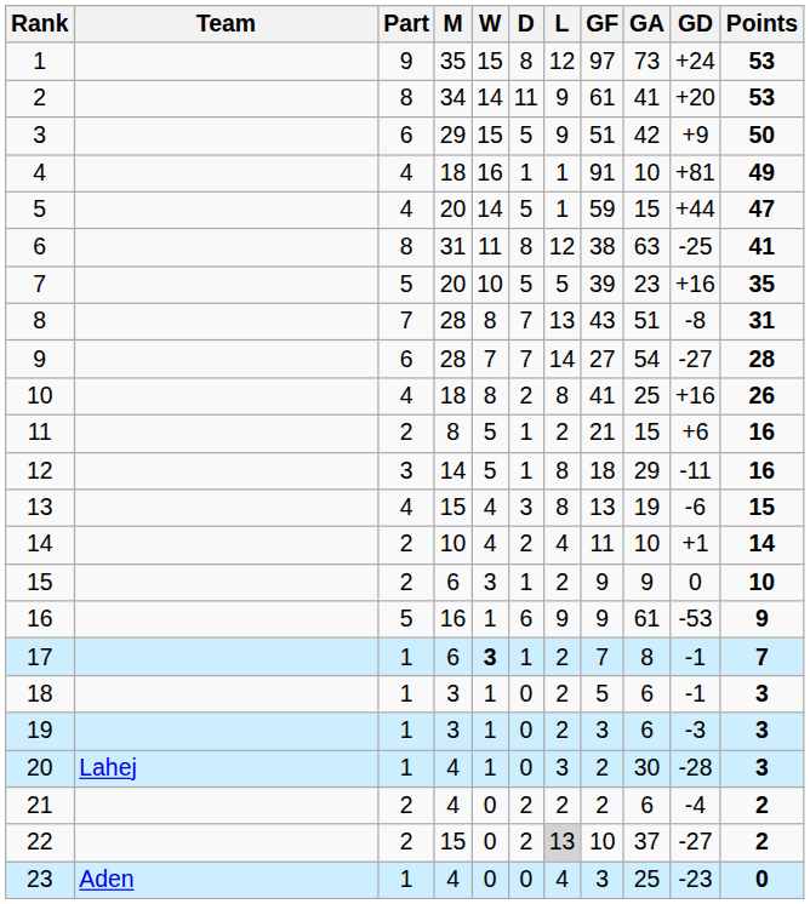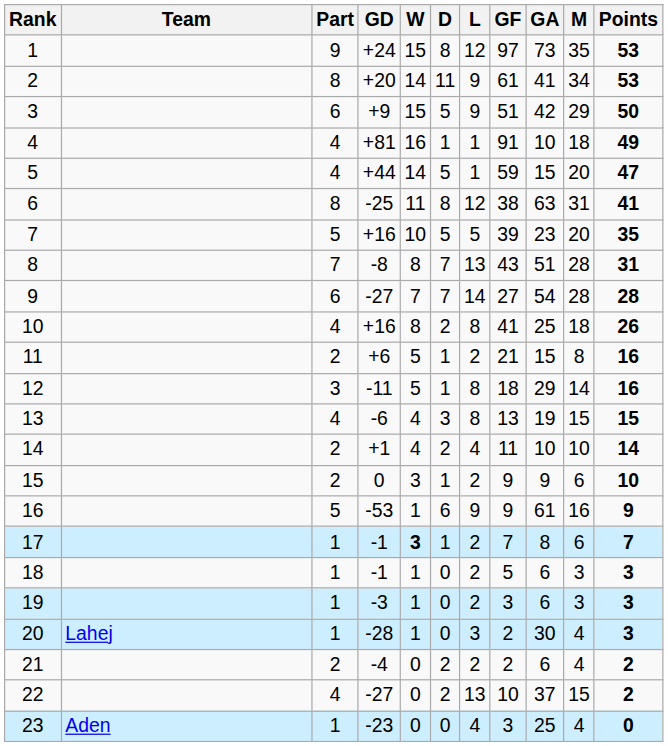columns swapped: M <-> GD
22 | Part: 2 -> 4
22 | L: lightgrey background -> no background
